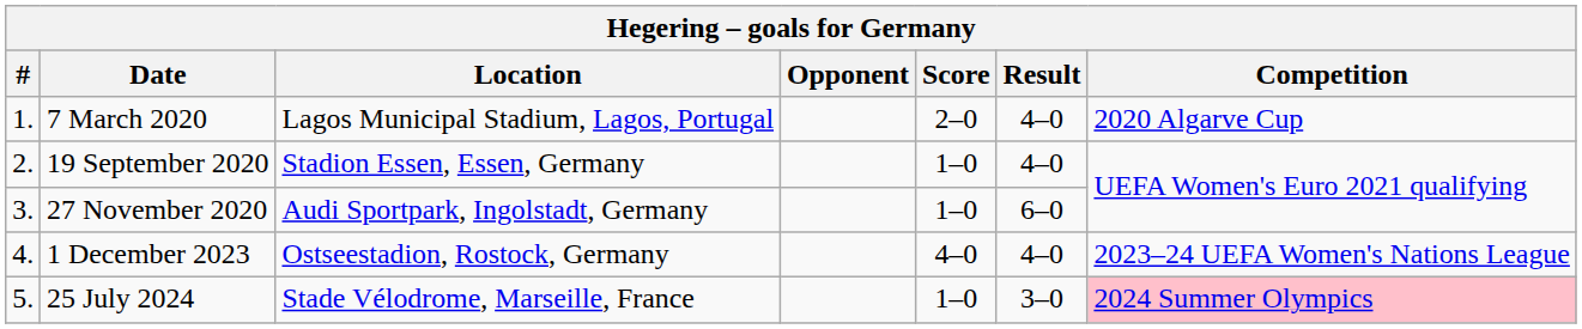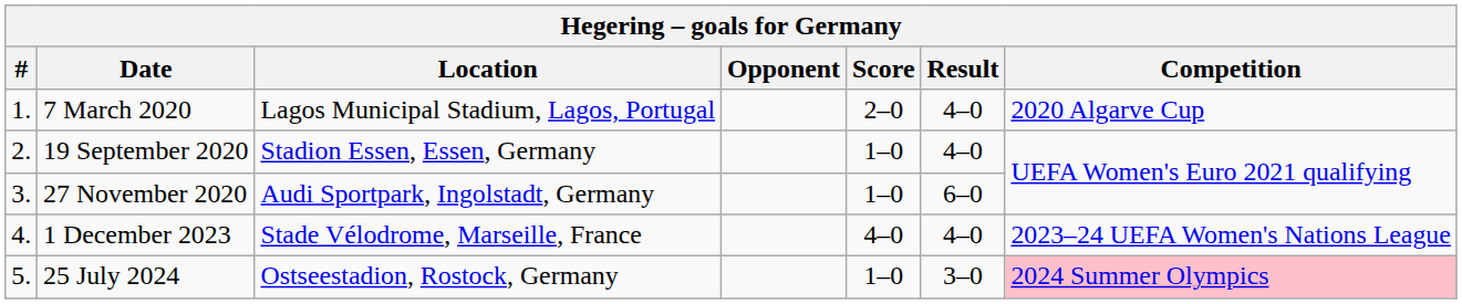1 December 2023 | Location: Ostseestadion, Rostock, Germany -> Stade Vélodrome, Marseille, France
25 July 2024 | Location: Stade Vélodrome, Marseille, France -> Ostseestadion, Rostock, Germany
